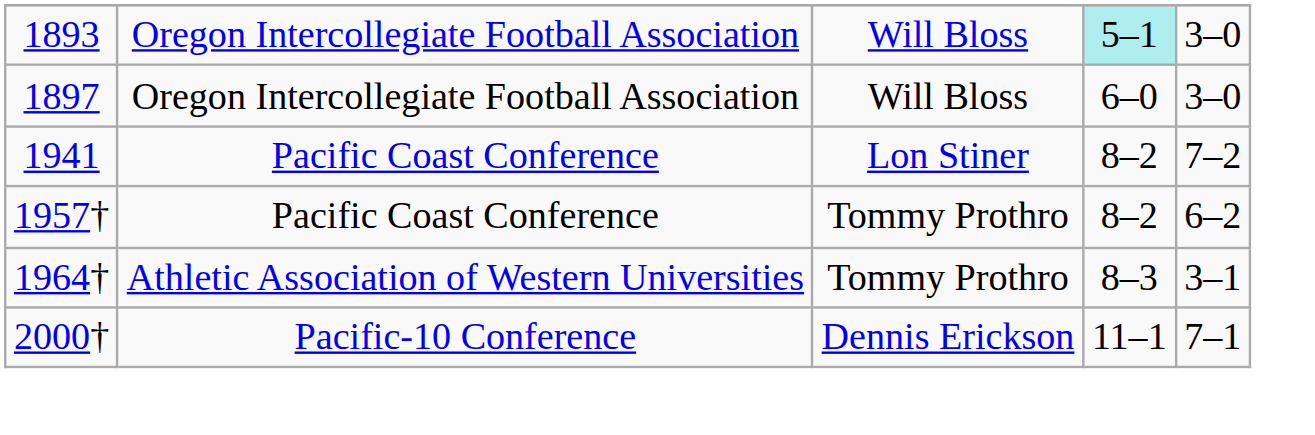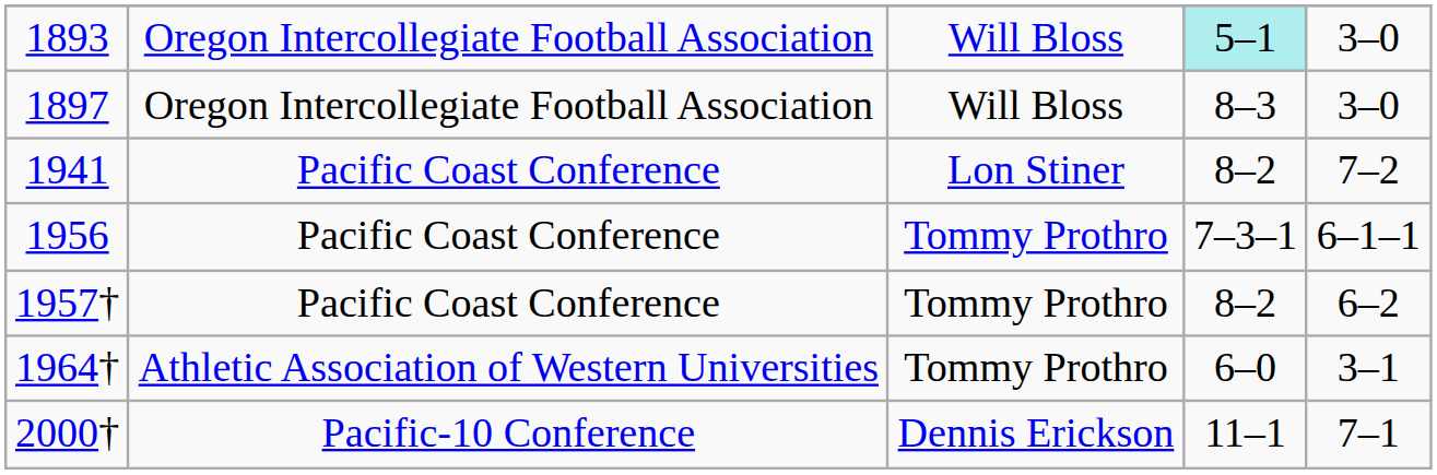1897 | column 4: 6–0 -> 8–3
+ row: 1956 | Pacific Coast Conference | Tommy Prothro | 7–3–1 | 6–1–1
1964† | column 4: 8–3 -> 6–0
